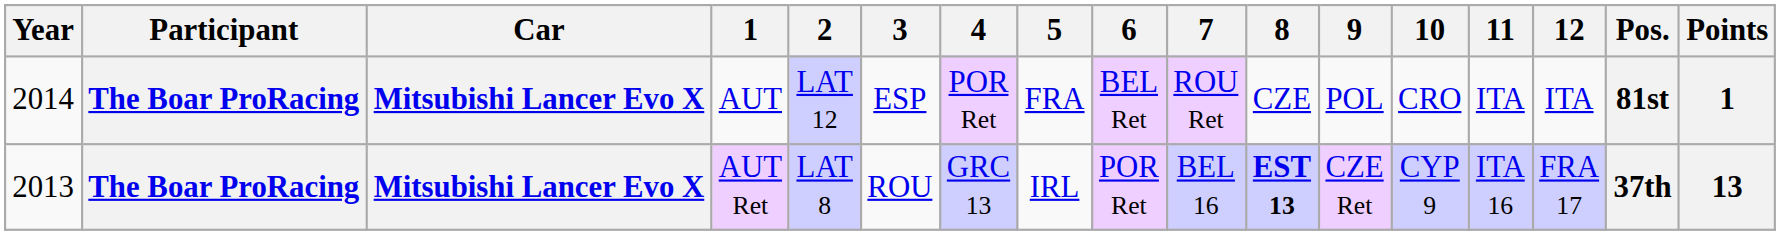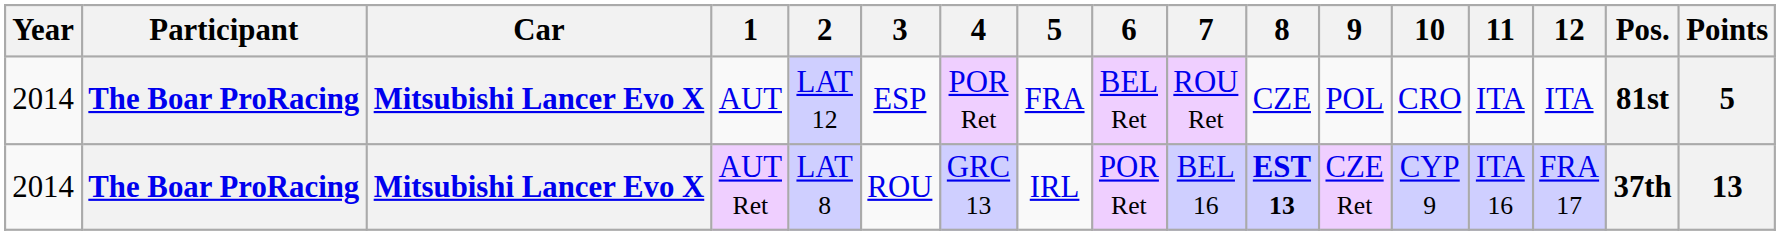AUT | Points: 1 -> 5
AUT Ret | Year: 2013 -> 2014
